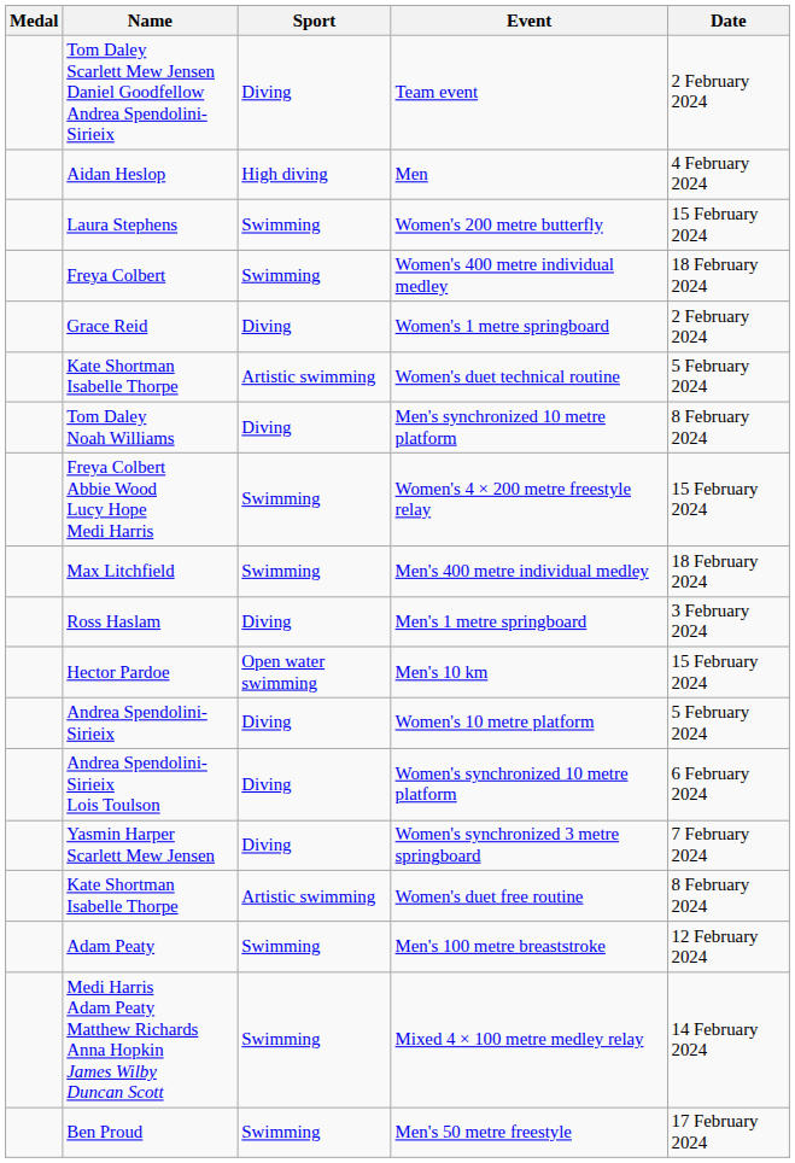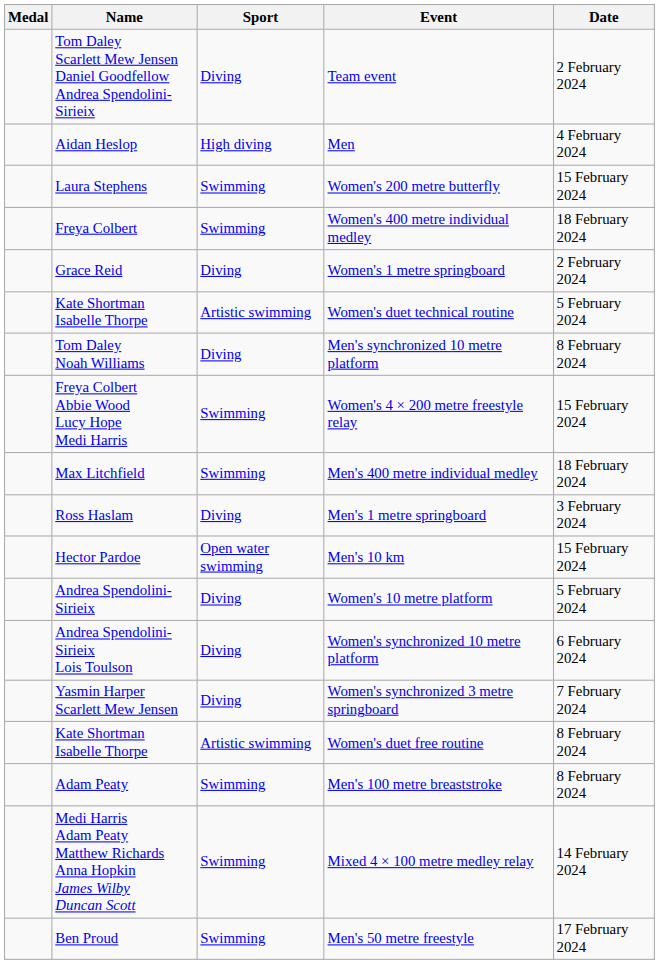Men's 100 metre breaststroke | Date: 12 February 2024 -> 8 February 2024
